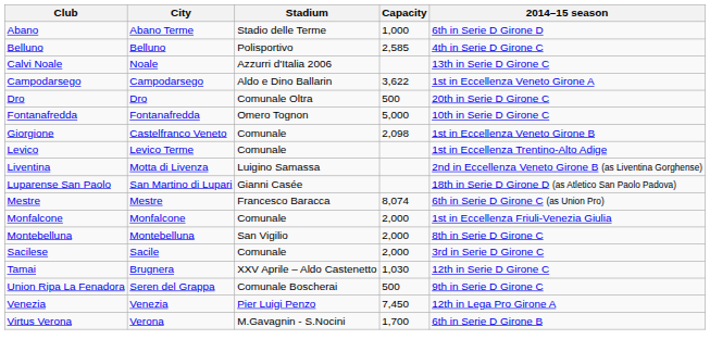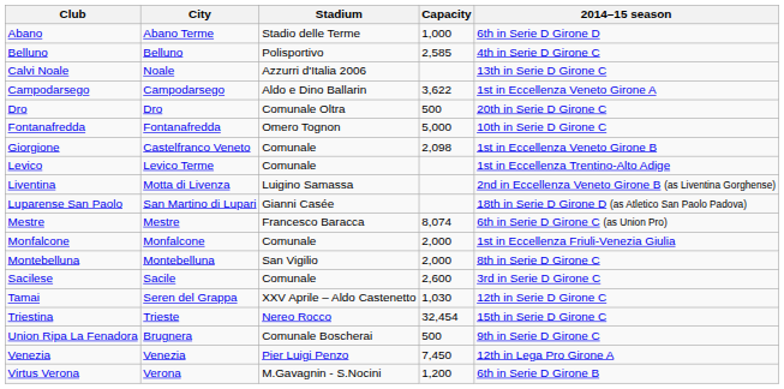Sacilese | Capacity: 2,000 -> 2,600
Tamai | City: Brugnera -> Seren del Grappa
+ row: Triestina | Trieste | Nereo Rocco | 32,454 | 15th in Serie D Girone C
Union Ripa La Fenadora | City: Seren del Grappa -> Brugnera
Virtus Verona | Capacity: 1,700 -> 1,200
